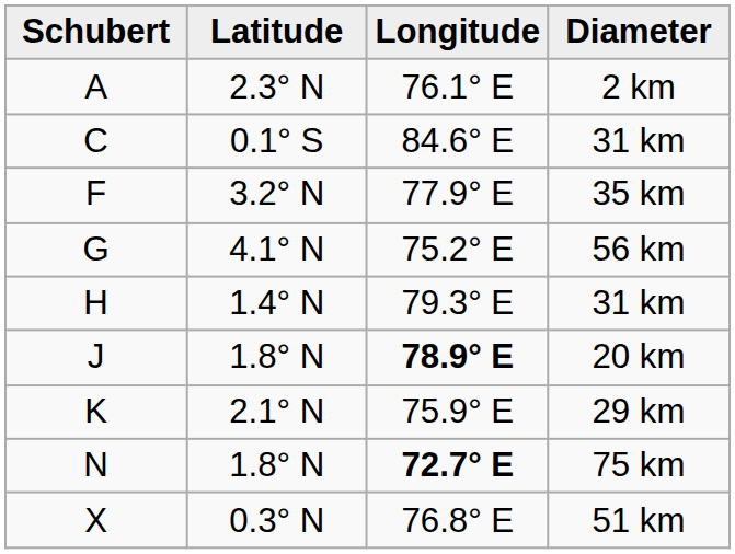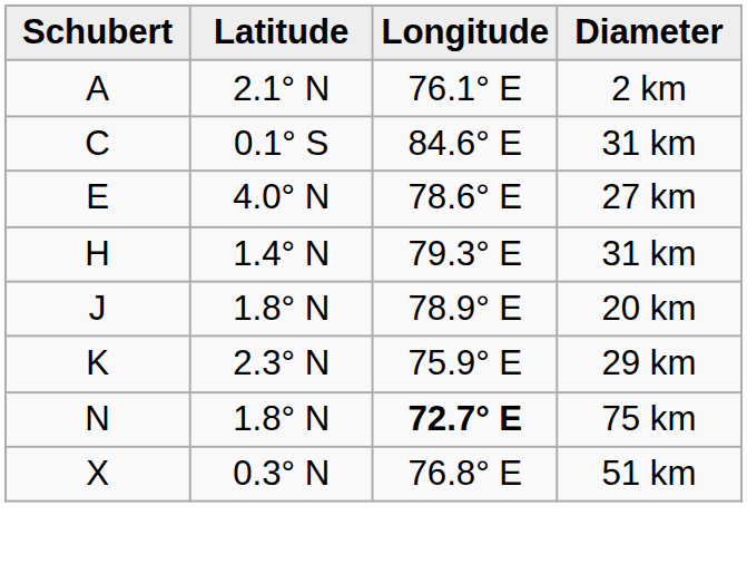2 km | Latitude: 2.3° N -> 2.1° N
+ row: E | 4.0° N | 78.6° E | 27 km
- row: F | 3.2° N | 77.9° E | 35 km
- row: G | 4.1° N | 75.2° E | 56 km
20 km | Longitude: bold -> normal
29 km | Latitude: 2.1° N -> 2.3° N
